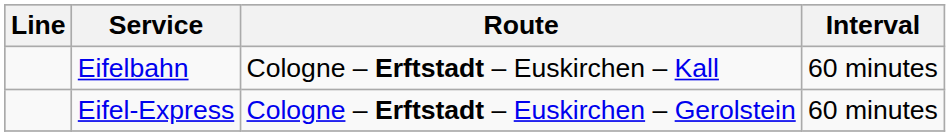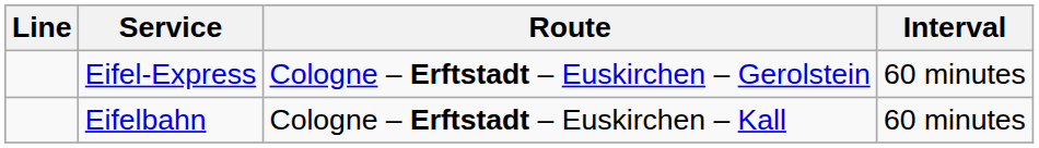rows swapped: Eifel-Express <-> Eifelbahn
